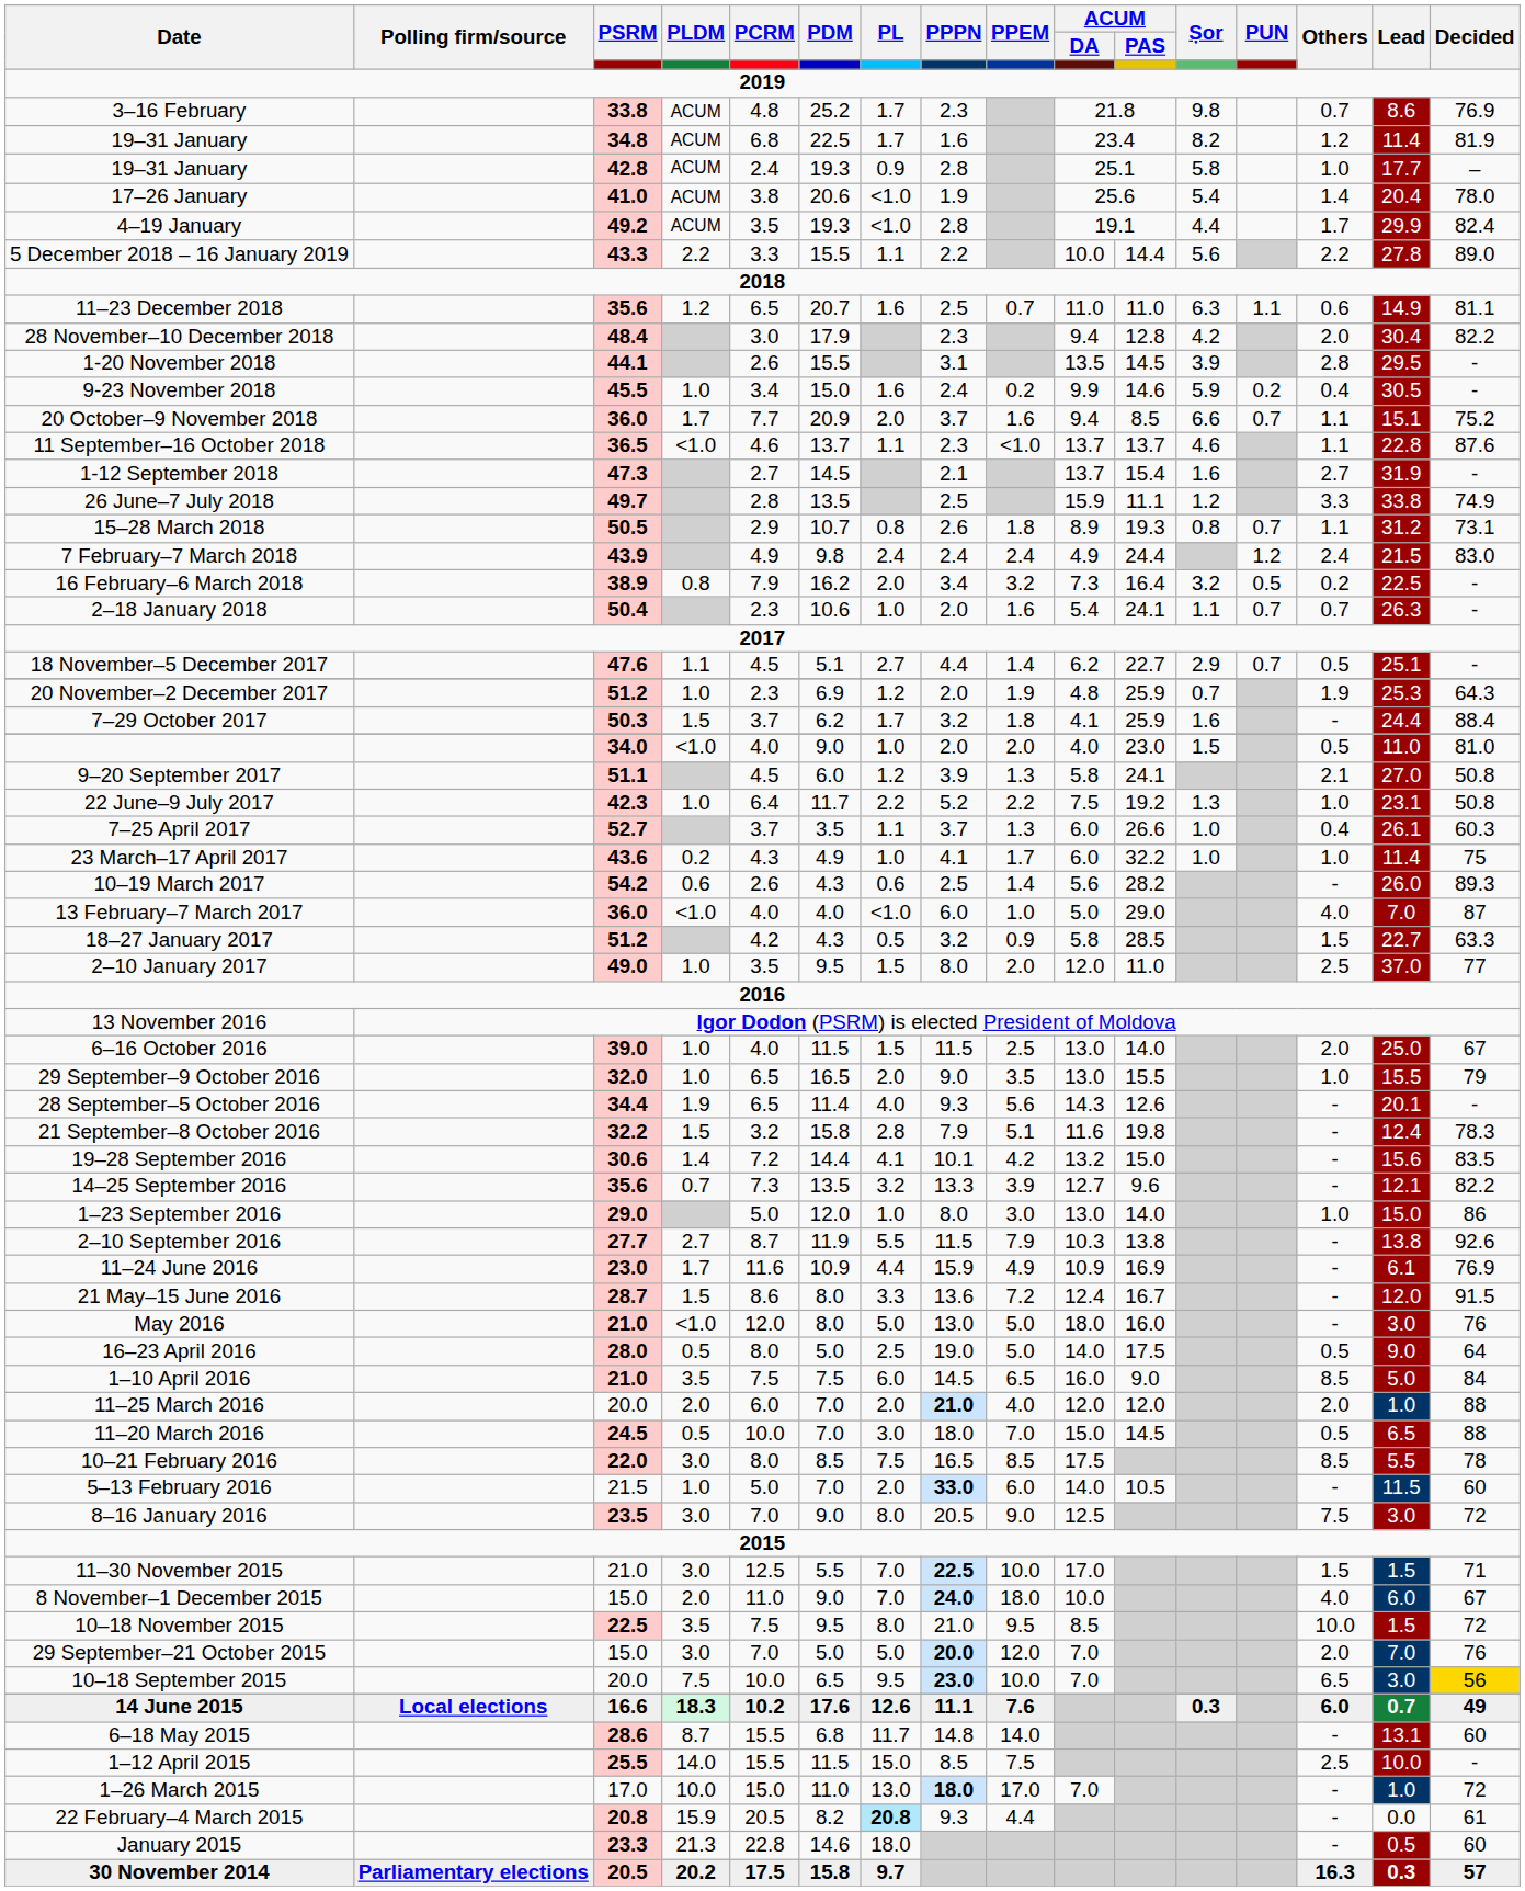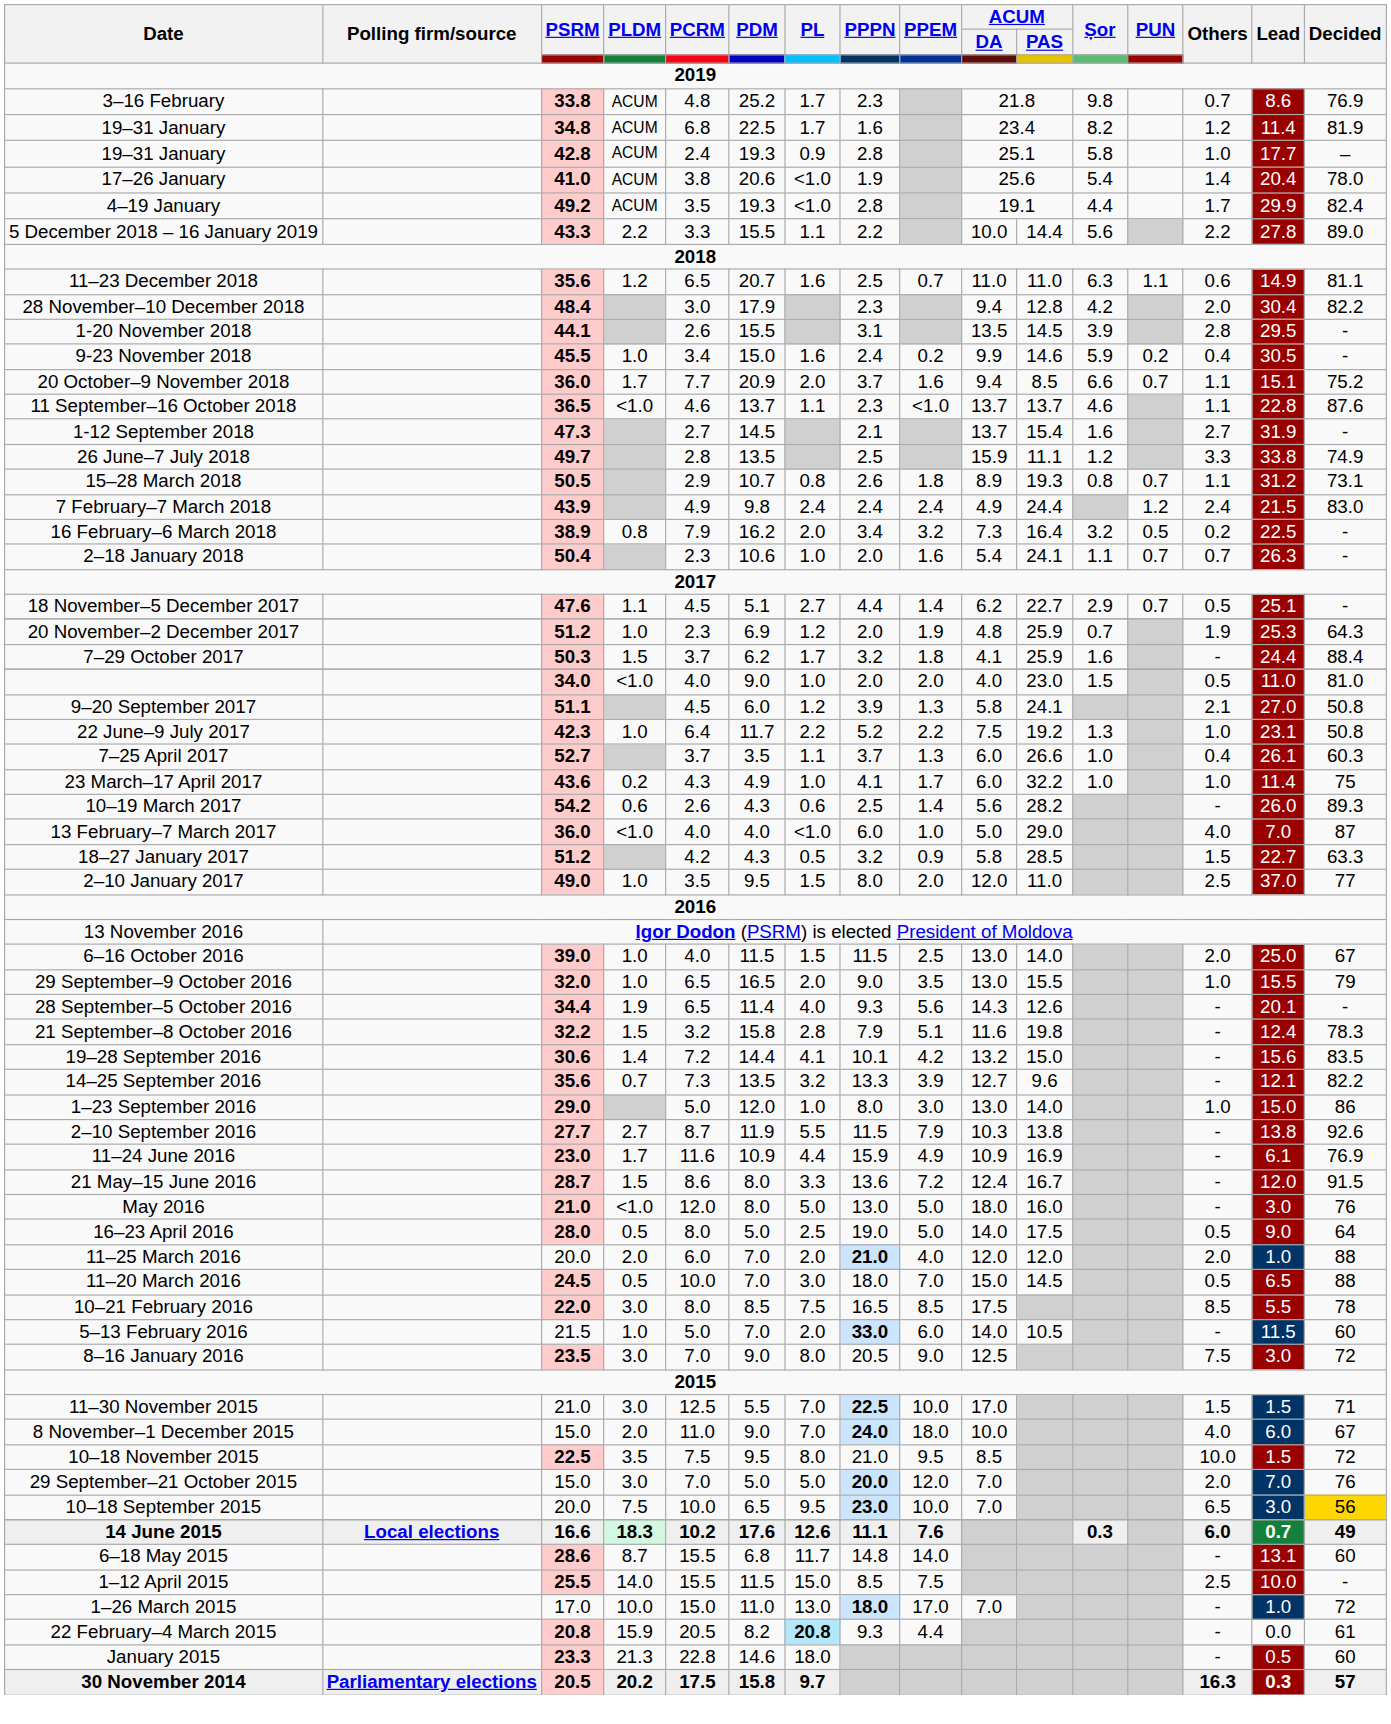- row: 1–10 April 2016 | 21.0 | 3.5 | 7.5 | 7.5 | 6.0 | 14.5 | 6.5 | 16.0 | 9.0 | 8.5 | 5.0 | 84
